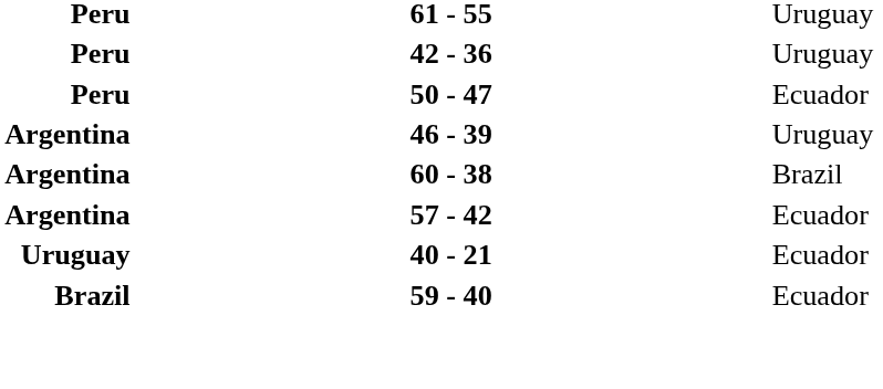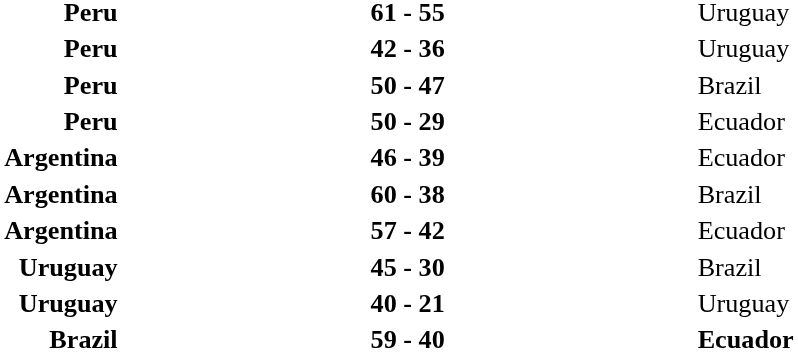50 - 47 | column 3: Ecuador -> Brazil
+ row: Peru | 50 - 29 | Ecuador
46 - 39 | column 3: Uruguay -> Ecuador
+ row: Uruguay | 45 - 30 | Brazil
40 - 21 | column 3: Ecuador -> Uruguay
59 - 40 | column 3: normal -> bold
